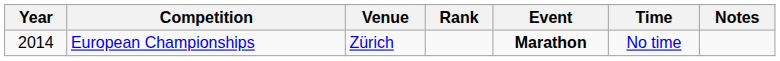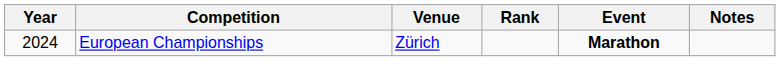- column: Time | No time
European Championships | Year: 2014 -> 2024
